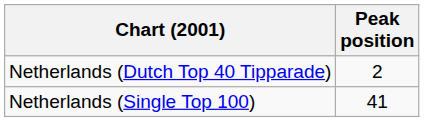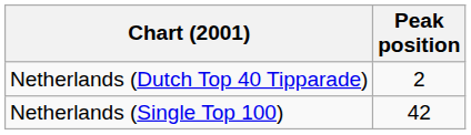Netherlands (Single Top 100) | Peak position: 41 -> 42
